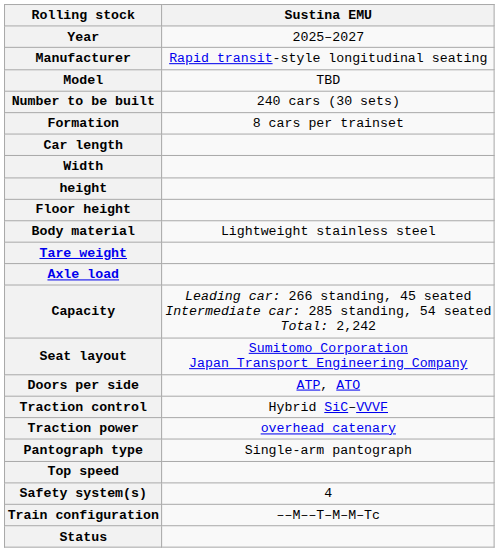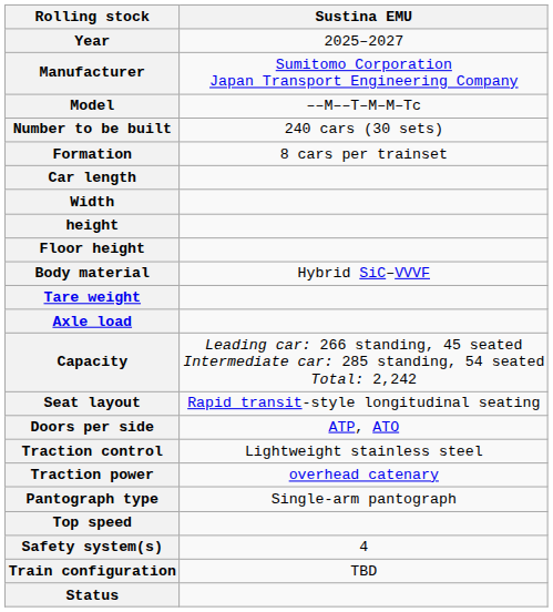Manufacturer | Sustina EMU: Rapid transit-style longitudinal seating -> Sumitomo Corporation Japan Transport Engineering Company
Model | Sustina EMU: TBD -> ––M––T–M–M–Tc
Body material | Sustina EMU: Lightweight stainless steel -> Hybrid SiC–VVVF
Seat layout | Sustina EMU: Sumitomo Corporation Japan Transport Engineering Company -> Rapid transit-style longitudinal seating
Traction control | Sustina EMU: Hybrid SiC–VVVF -> Lightweight stainless steel
Train configuration | Sustina EMU: ––M––T–M–M–Tc -> TBD
